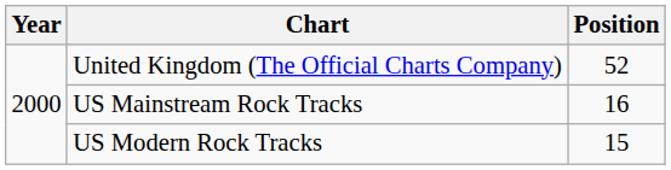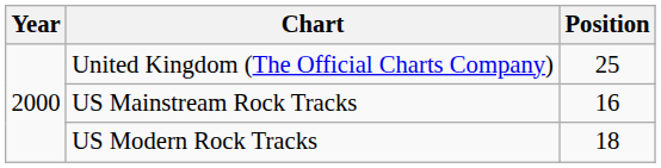United Kingdom (The Official Charts Company) | Position: 52 -> 25
US Modern Rock Tracks | Position: 15 -> 18
